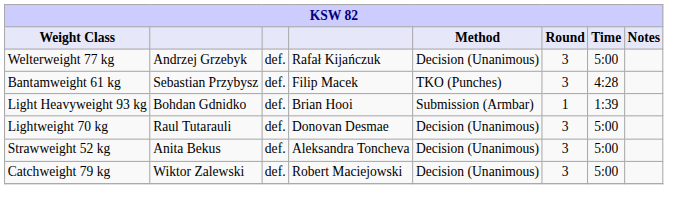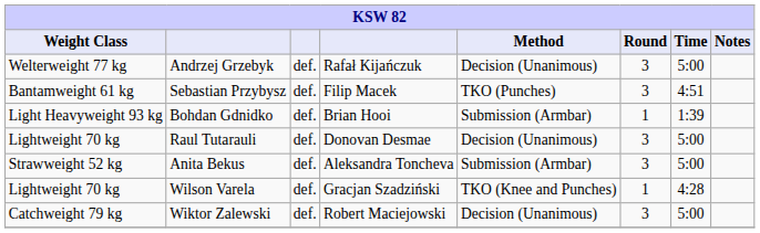Sebastian Przybysz | Time: 4:28 -> 4:51
Anita Bekus | Method: Decision (Unanimous) -> Submission (Armbar)
+ row: Lightweight 70 kg | Wilson Varela | def. | Gracjan Szadziński | TKO (Knee and Punches) | 1 | 4:28
